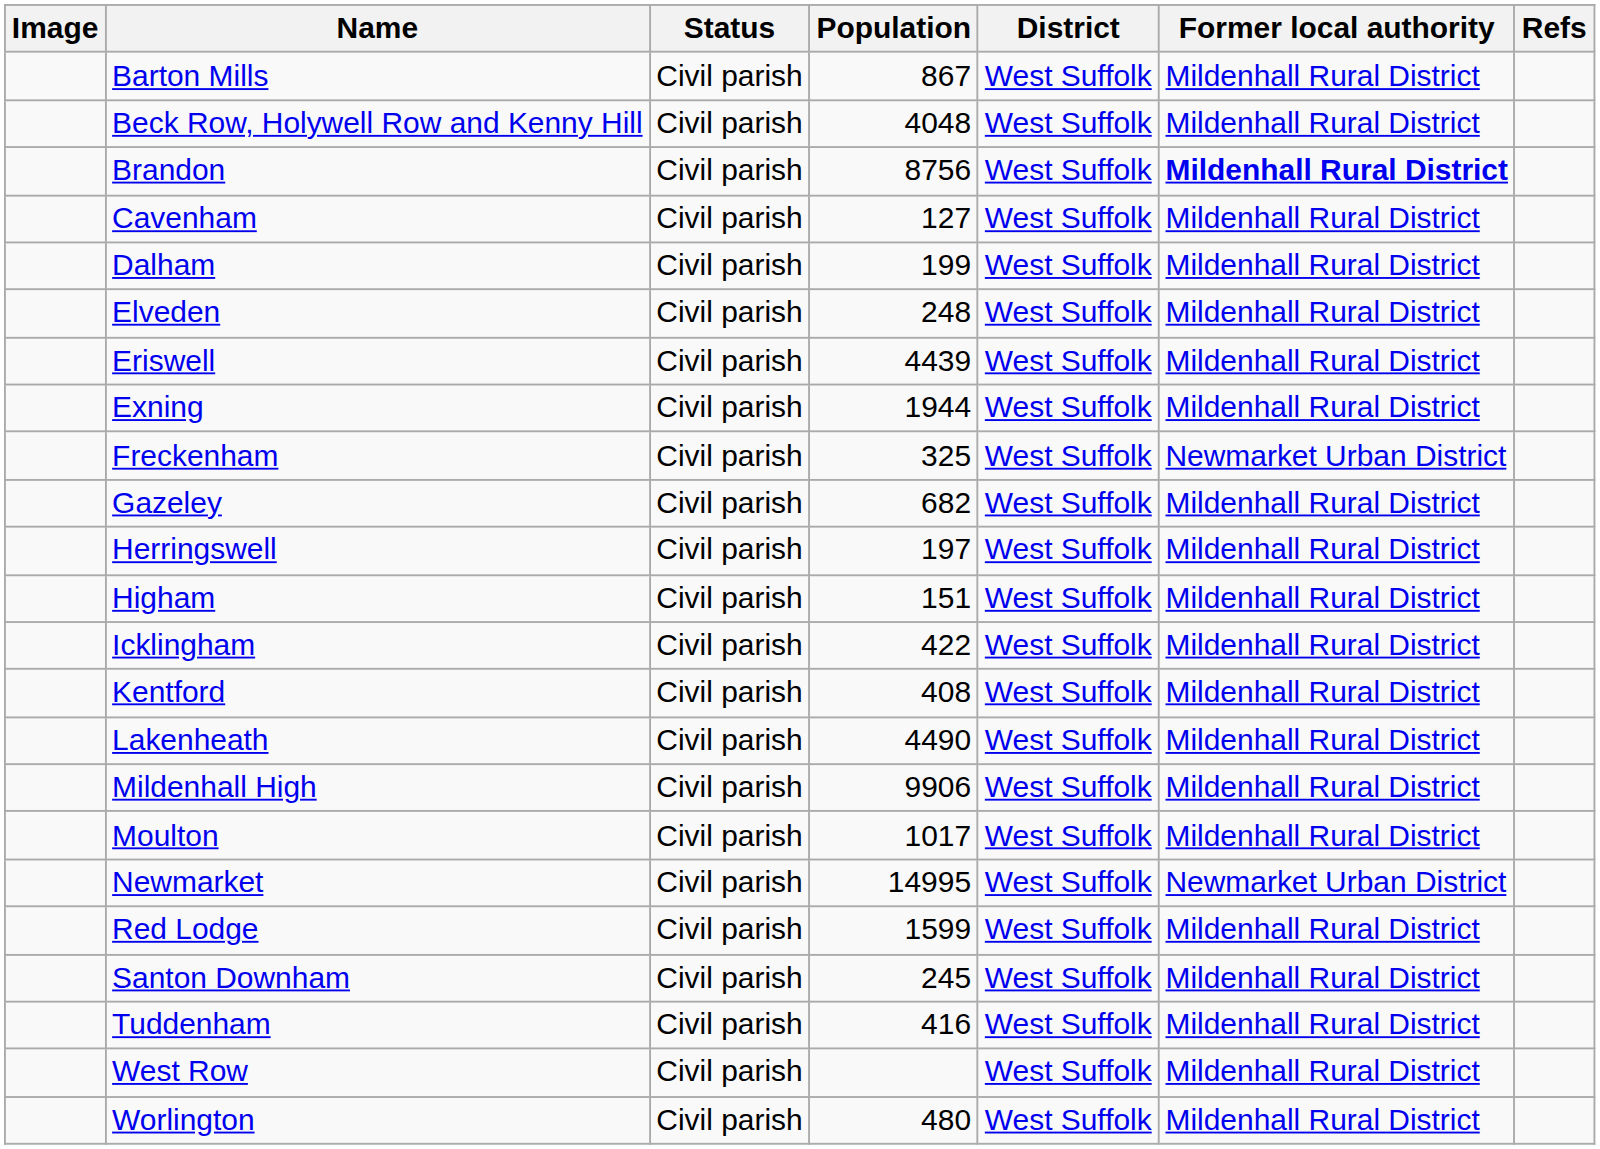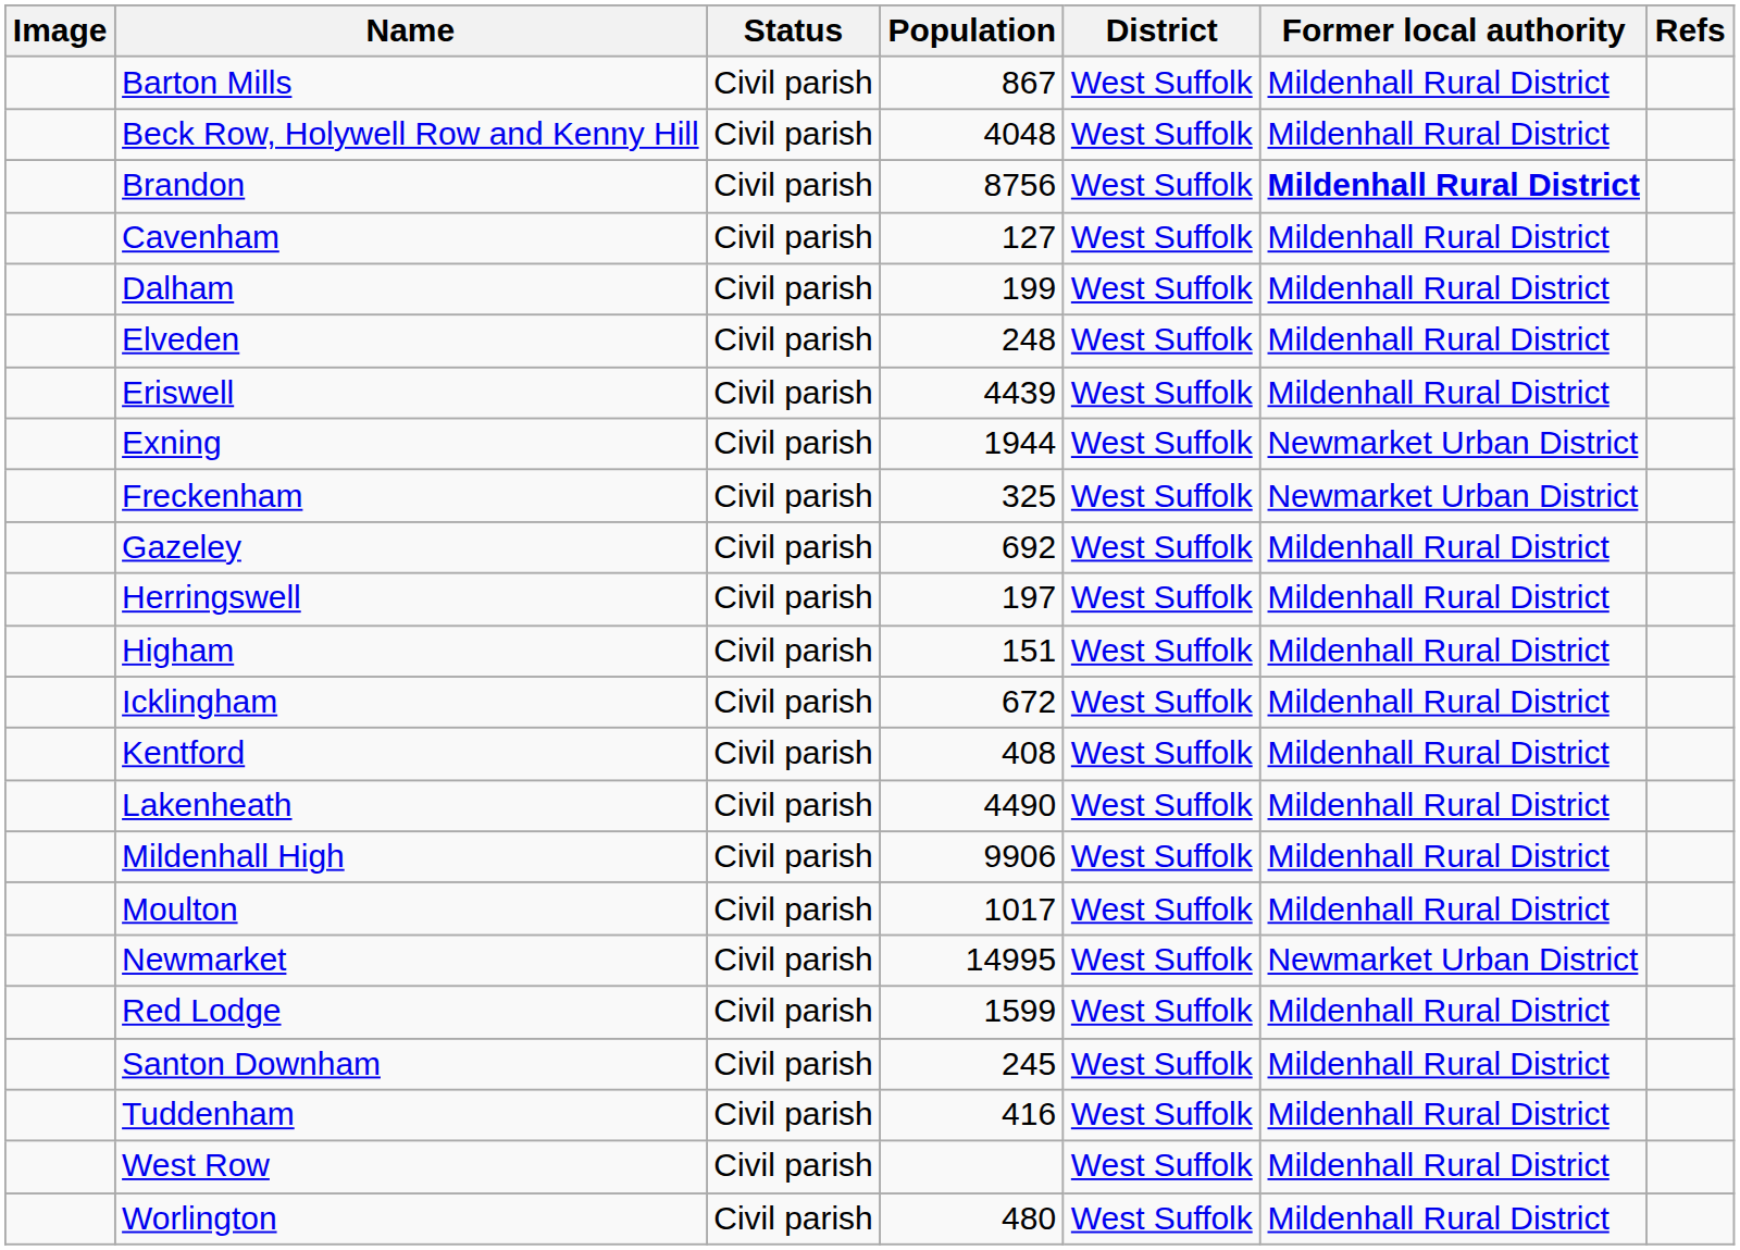Exning | Former local authority: Mildenhall Rural District -> Newmarket Urban District
Gazeley | Population: 682 -> 692
Icklingham | Population: 422 -> 672
